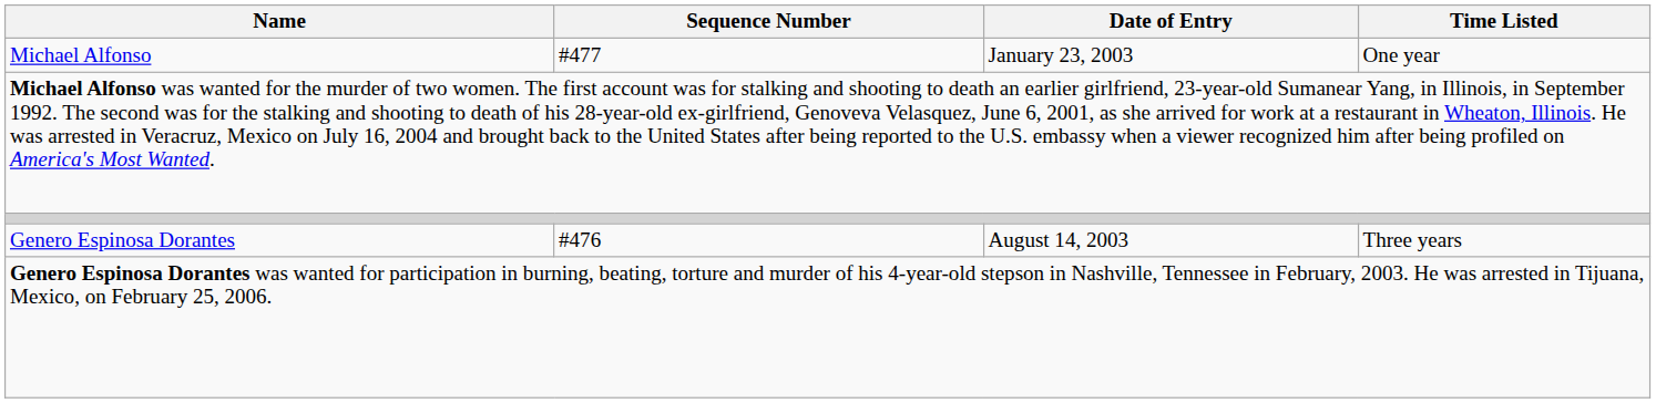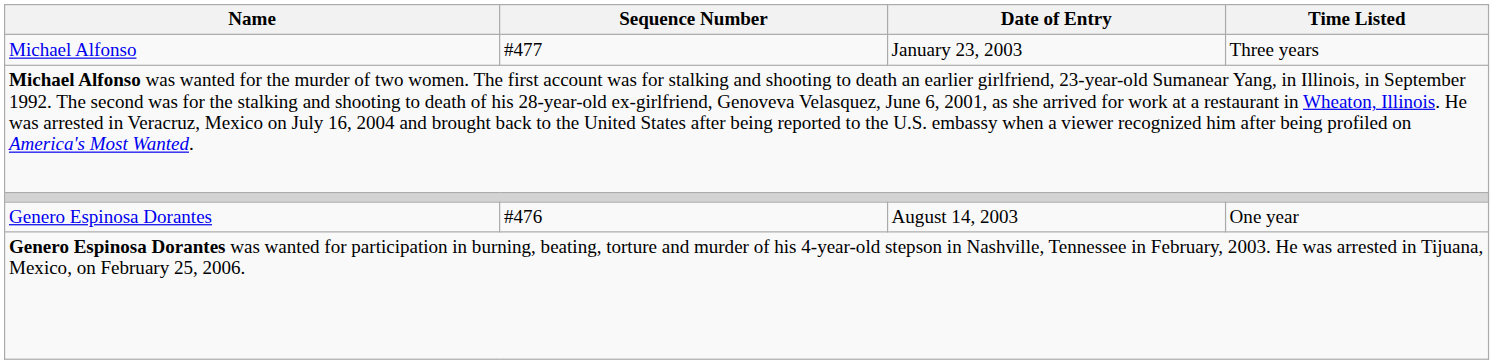Michael Alfonso | Time Listed: One year -> Three years
Genero Espinosa Dorantes | Time Listed: Three years -> One year
